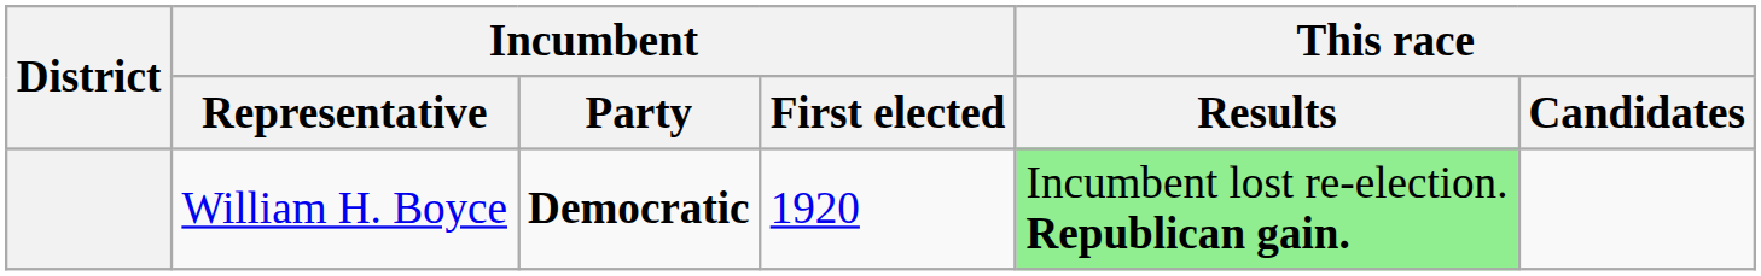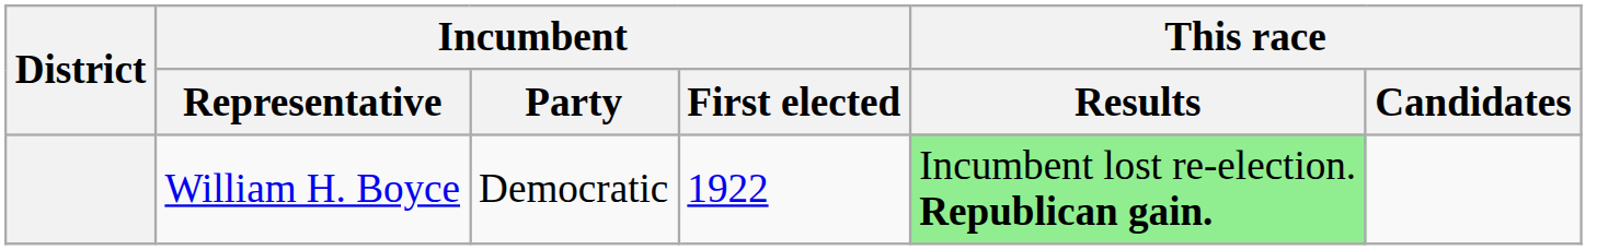William H. Boyce | Incumbent / Party: bold -> normal
William H. Boyce | Incumbent / First elected: 1920 -> 1922
